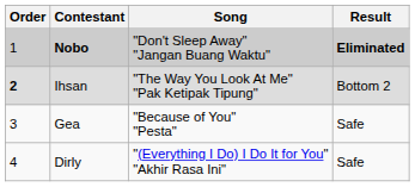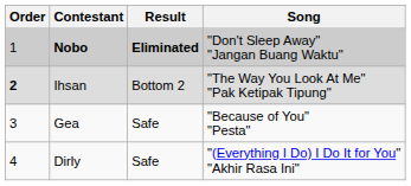columns swapped: Song <-> Result
